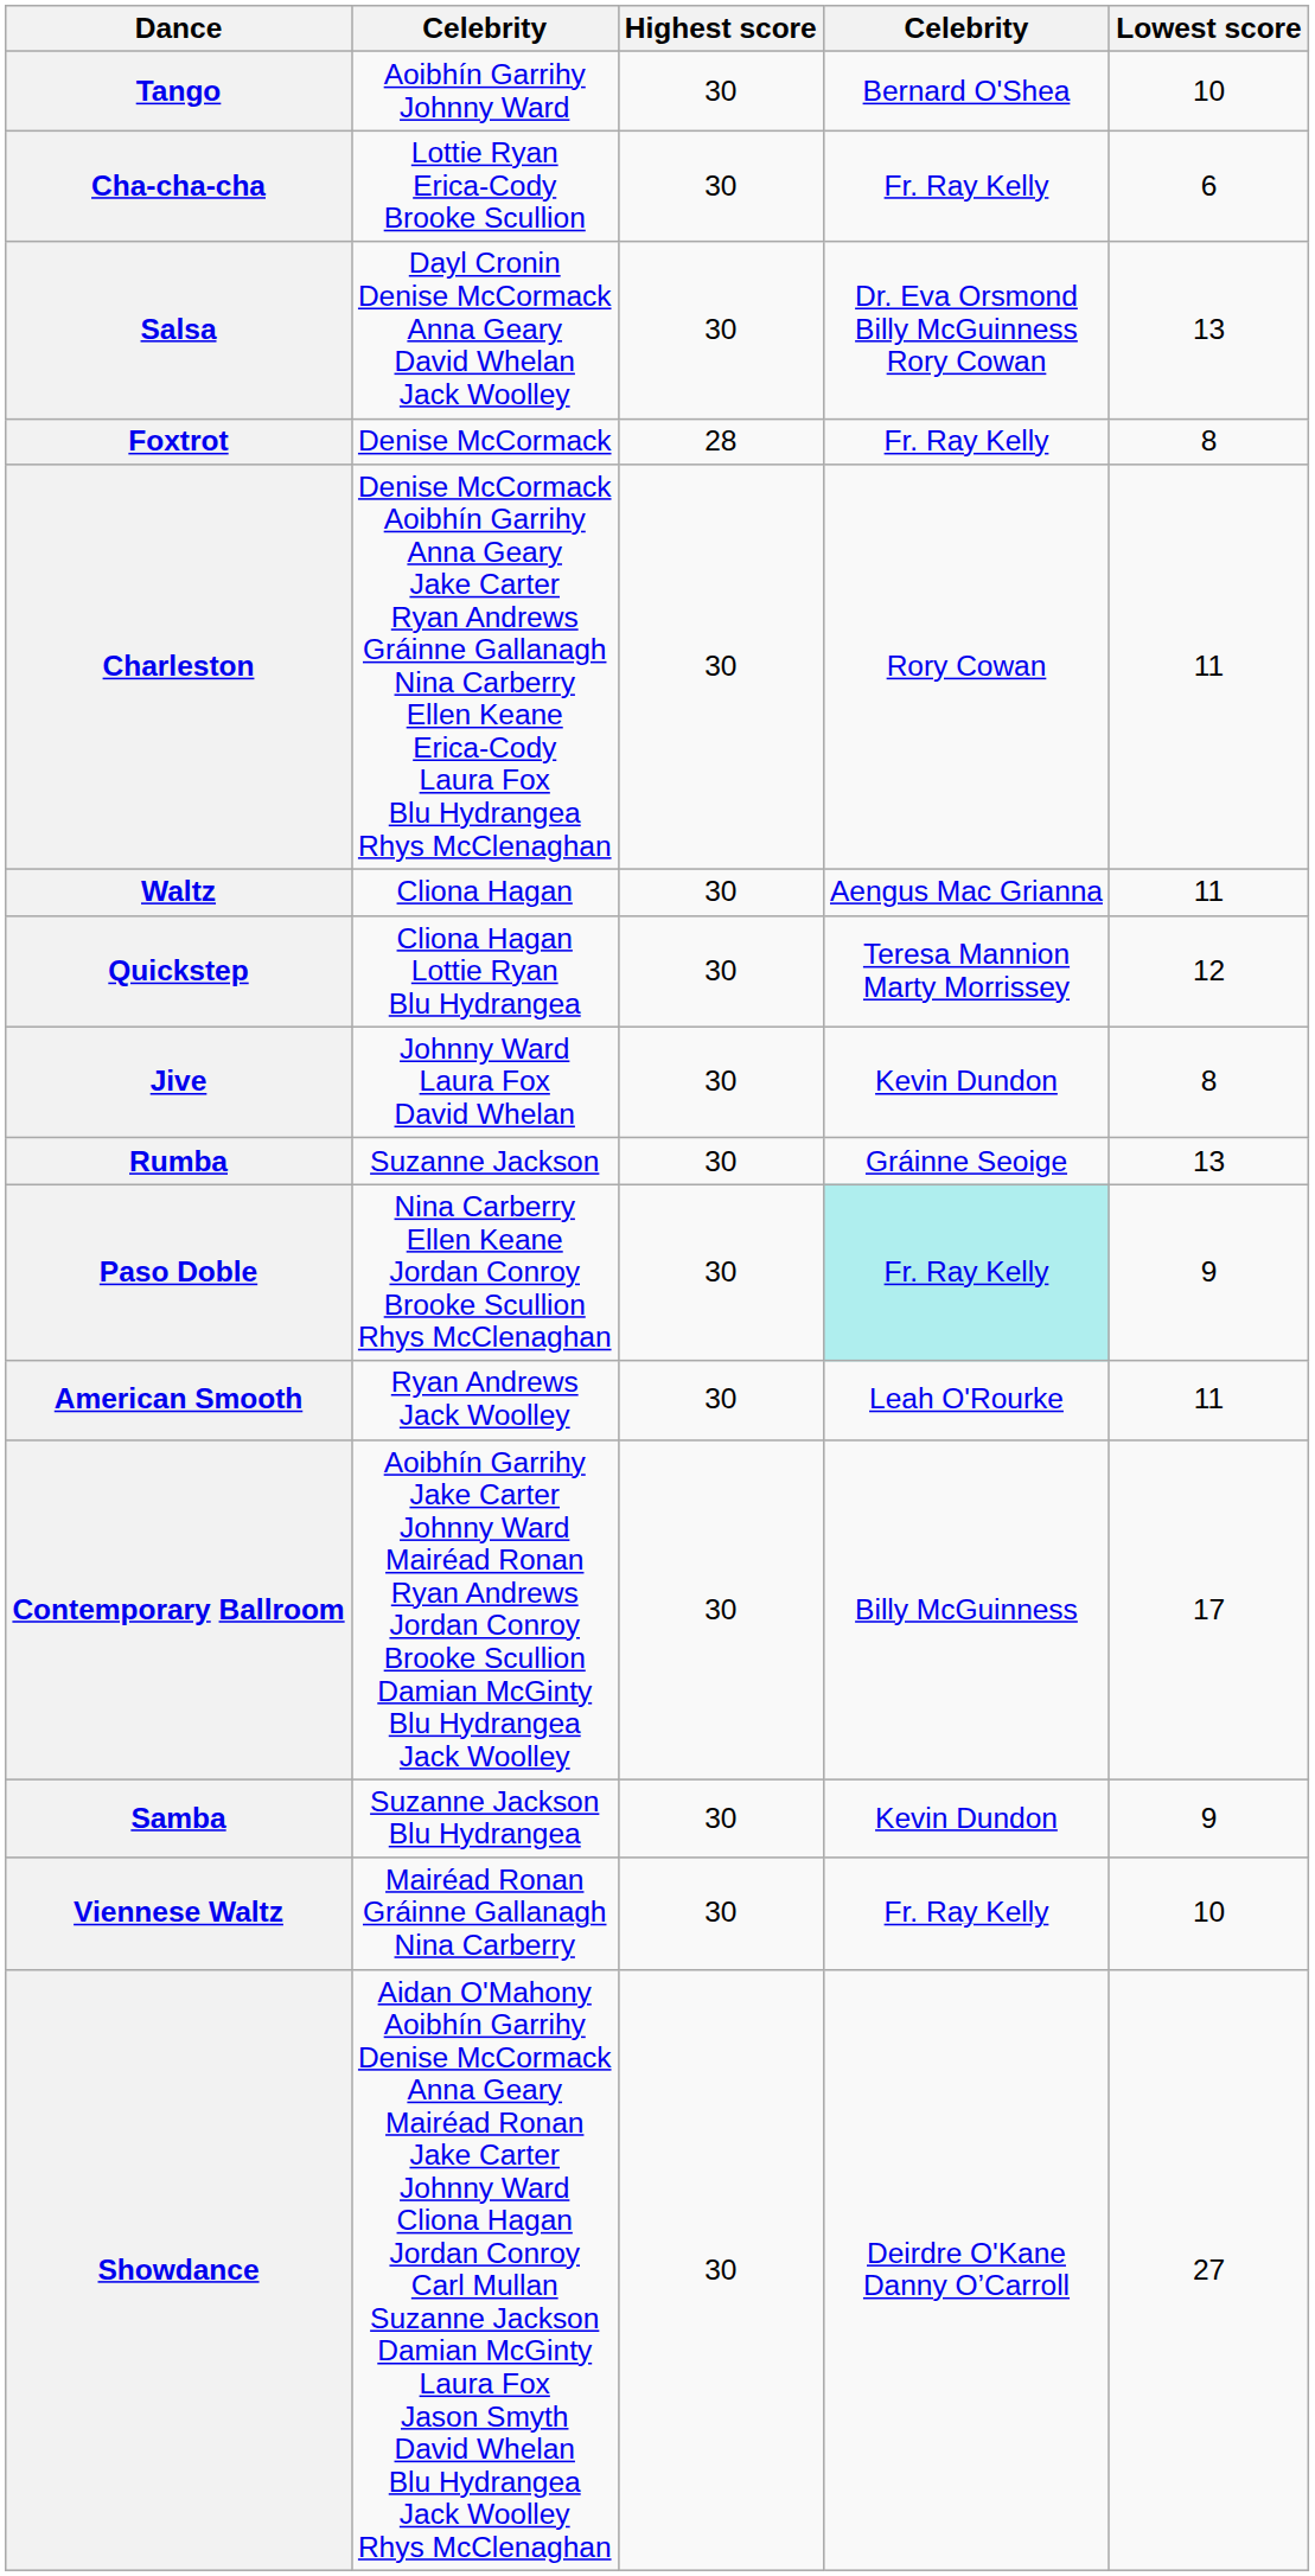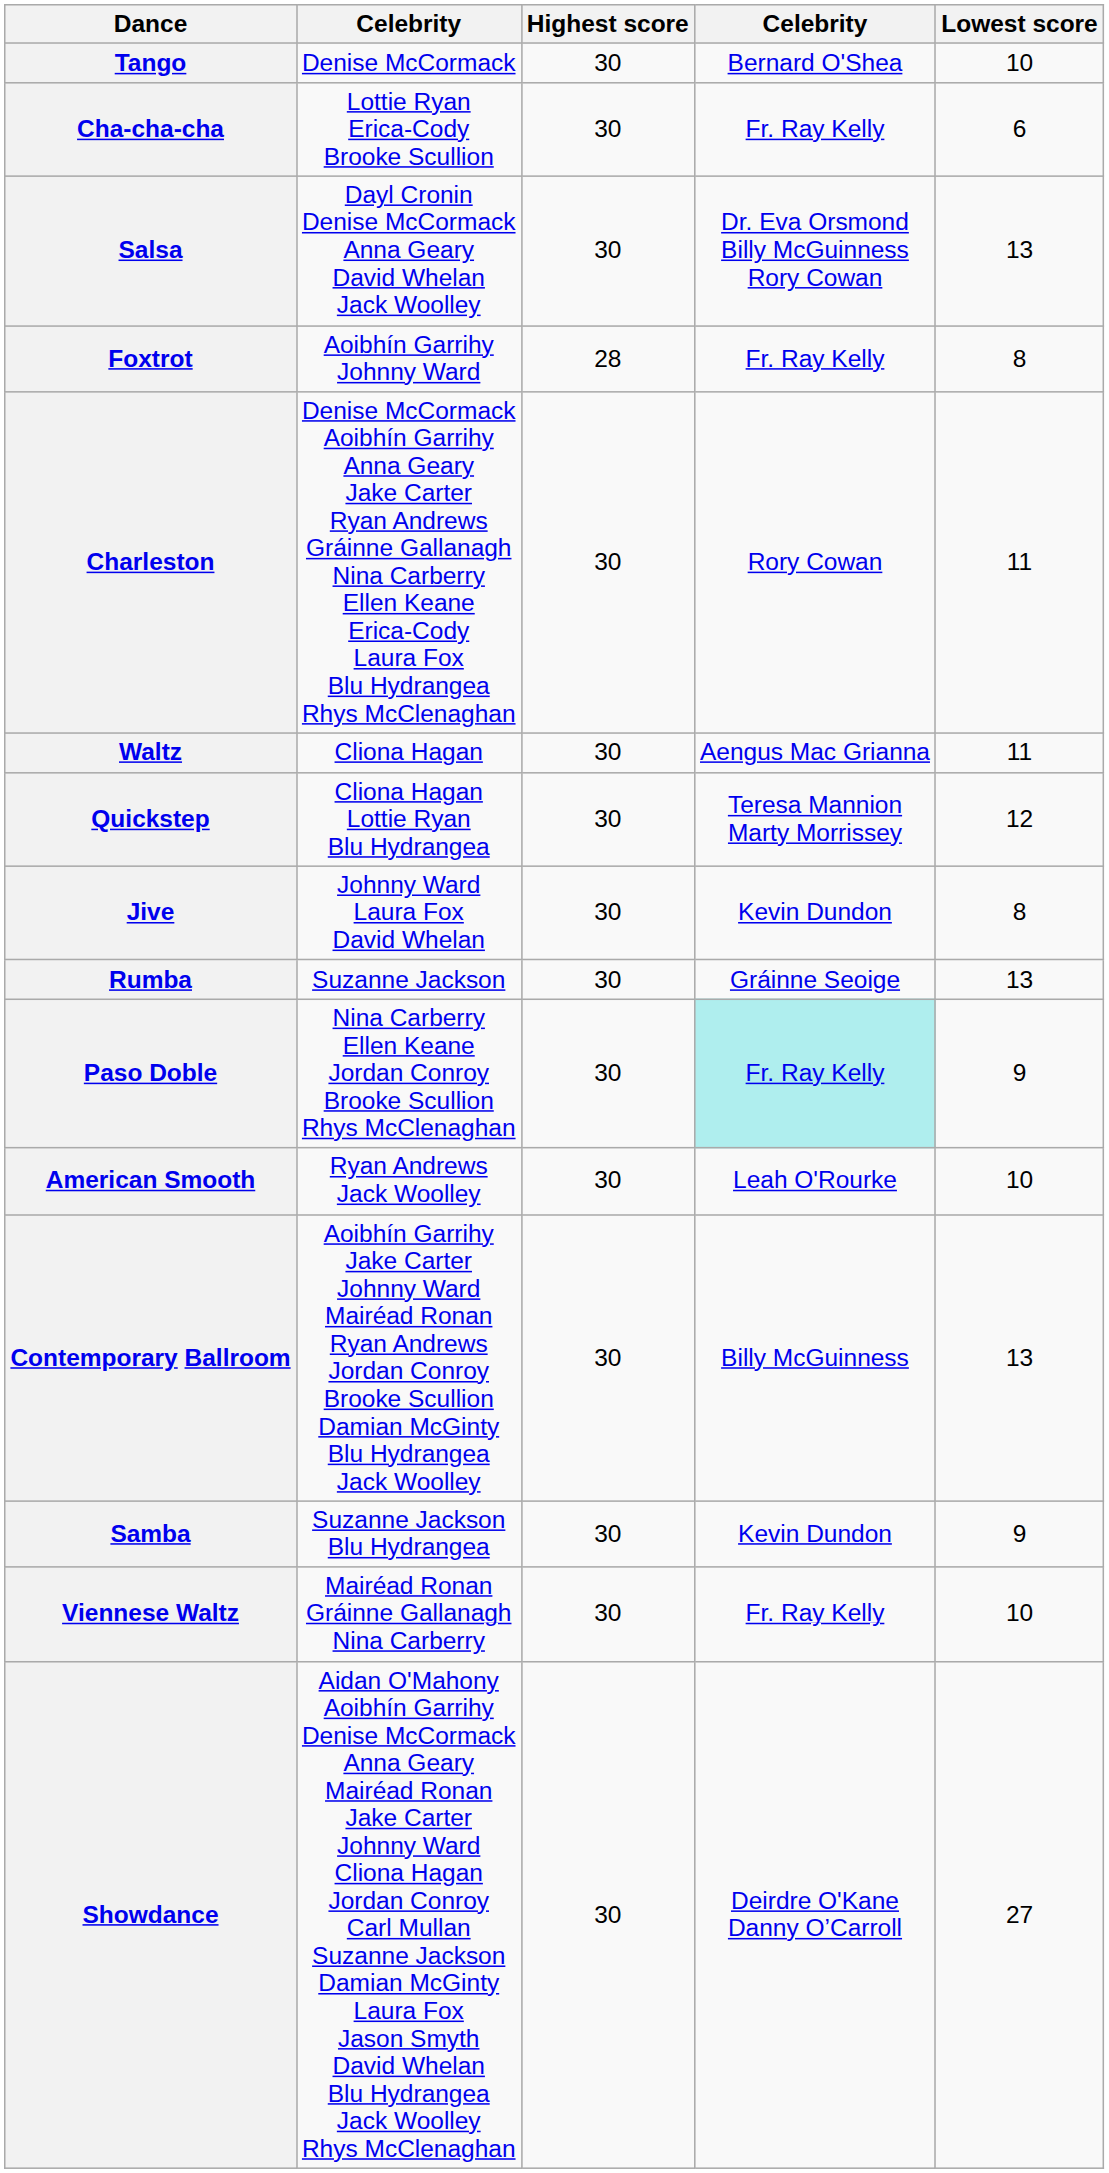Tango | column 2: Aoibhín Garrihy Johnny Ward -> Denise McCormack
Foxtrot | column 2: Denise McCormack -> Aoibhín Garrihy Johnny Ward
American Smooth | Lowest score: 11 -> 10
Contemporary Ballroom | Lowest score: 17 -> 13
